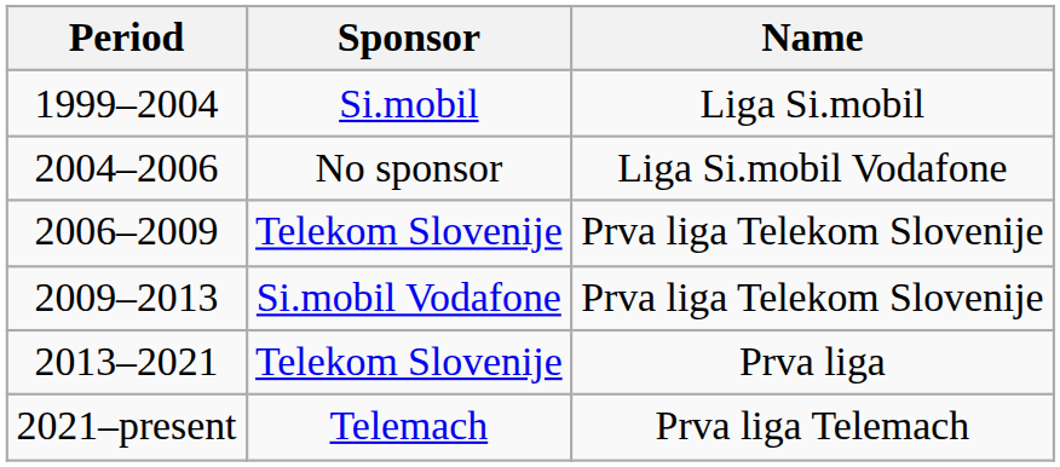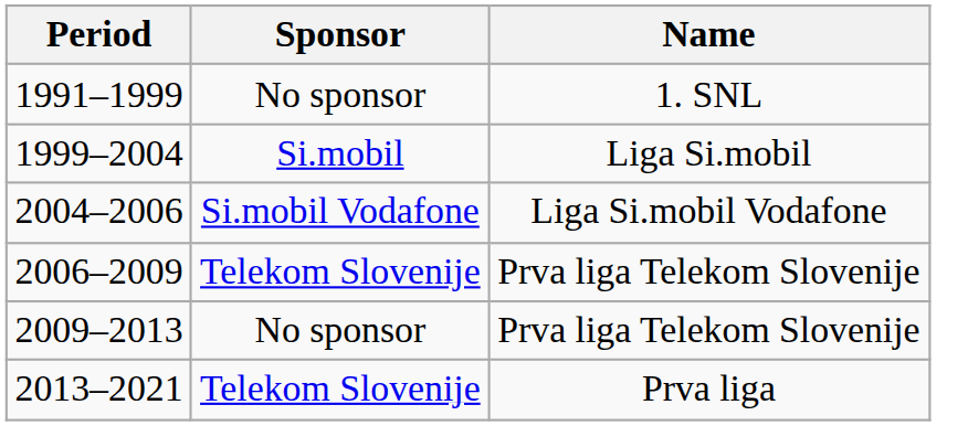+ row: 1991–1999 | No sponsor | 1. SNL
2004–2006 | Sponsor: No sponsor -> Si.mobil Vodafone
2009–2013 | Sponsor: Si.mobil Vodafone -> No sponsor
- row: 2021–present | Telemach | Prva liga Telemach
